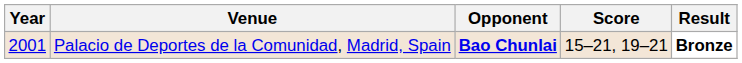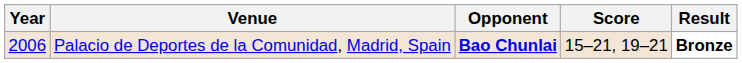Palacio de Deportes de la Comunidad, Madrid, Spain | Year: 2001 -> 2006
